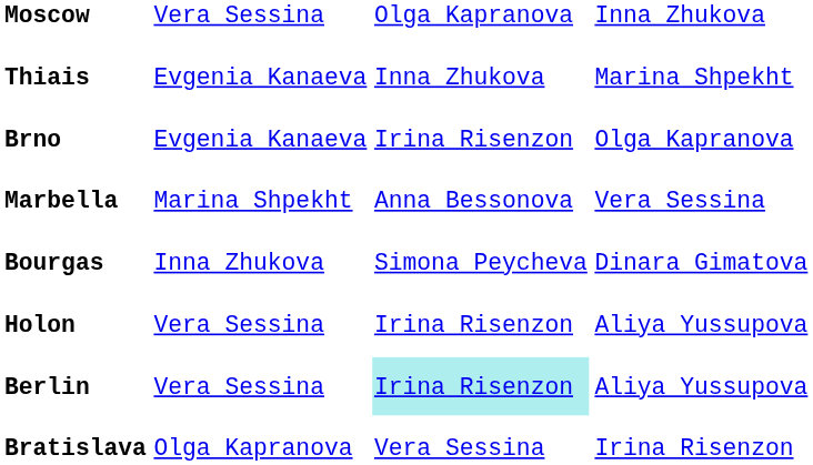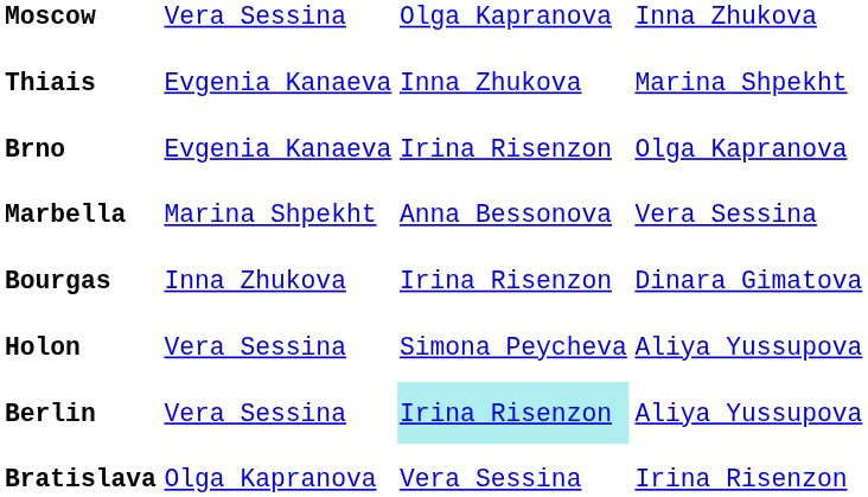Bourgas | column 3: Simona Peycheva -> Irina Risenzon
Holon | column 3: Irina Risenzon -> Simona Peycheva
